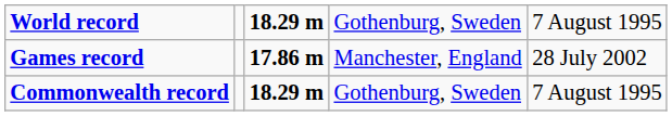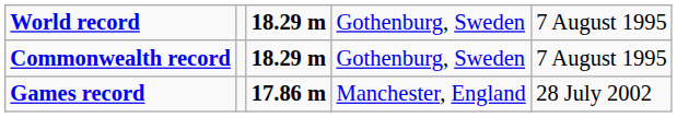rows swapped: Commonwealth record <-> Games record
